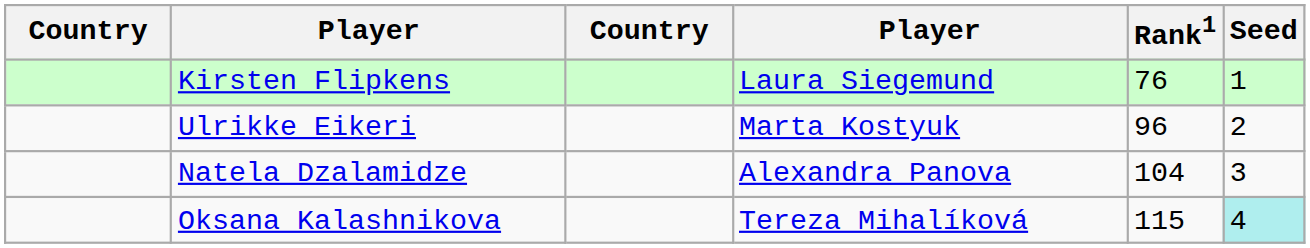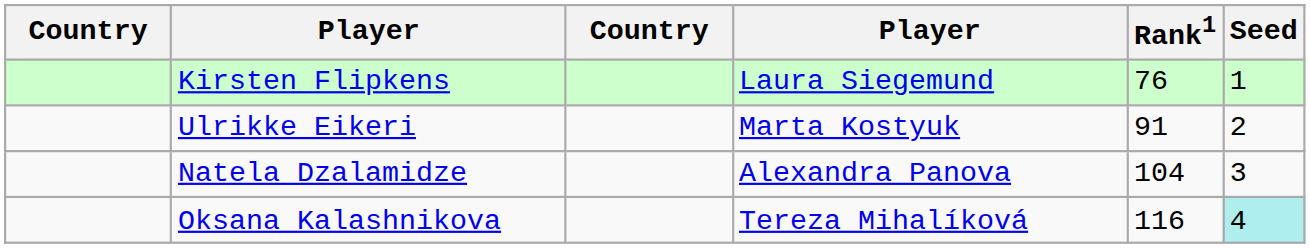Ulrikke Eikeri | Rank1: 96 -> 91
Oksana Kalashnikova | Rank1: 115 -> 116
